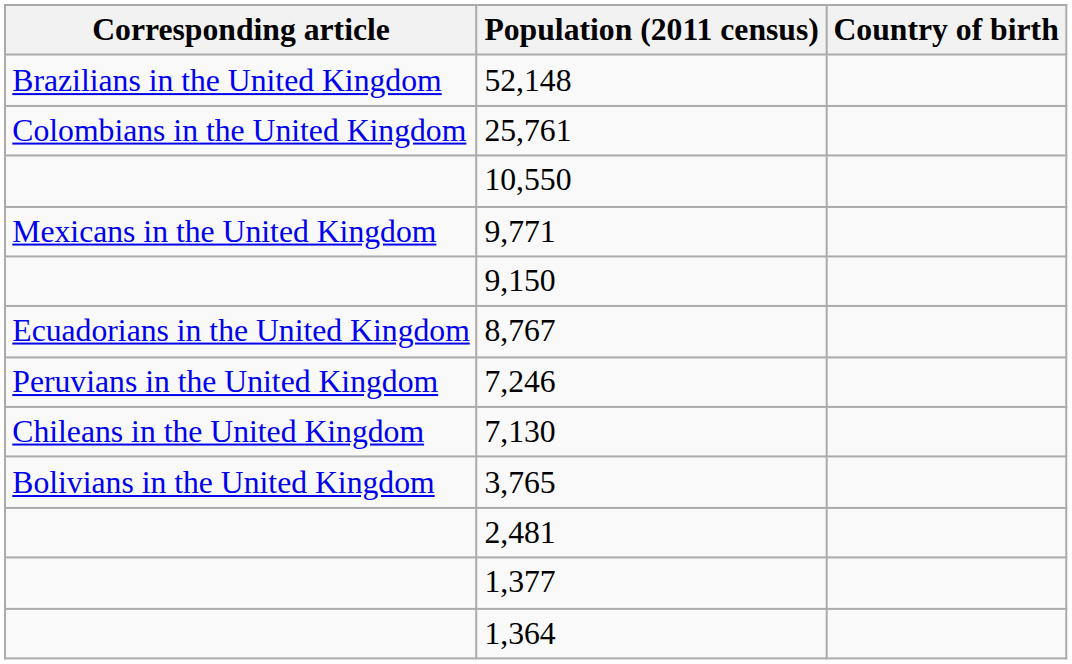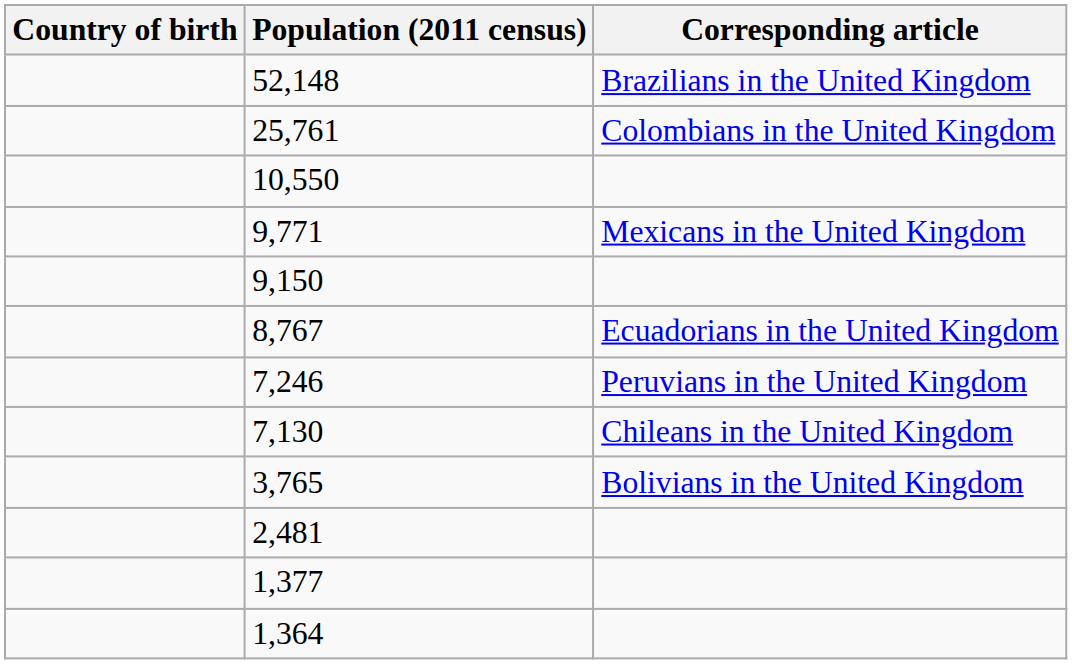columns swapped: Country of birth <-> Corresponding article
